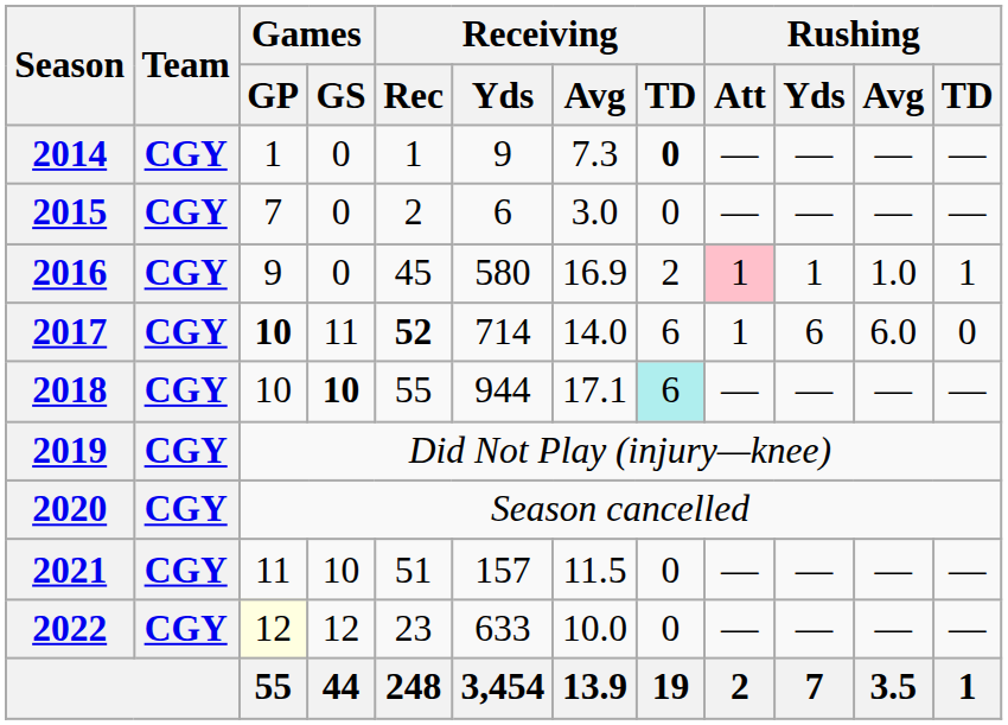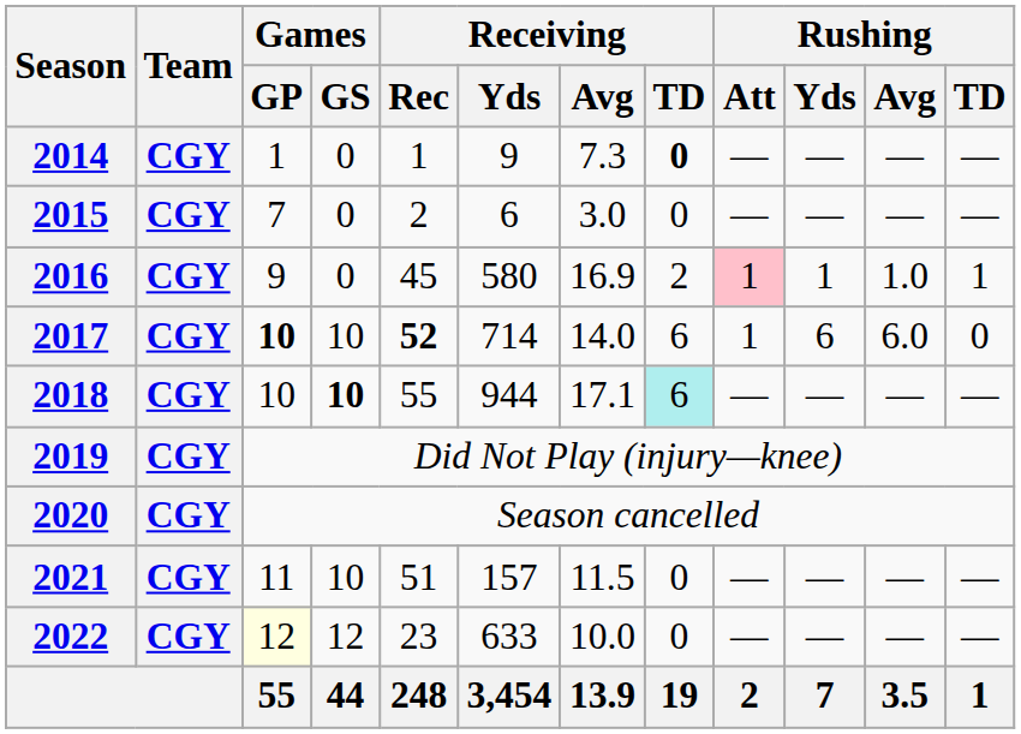2017 | Games / GS: 11 -> 10
